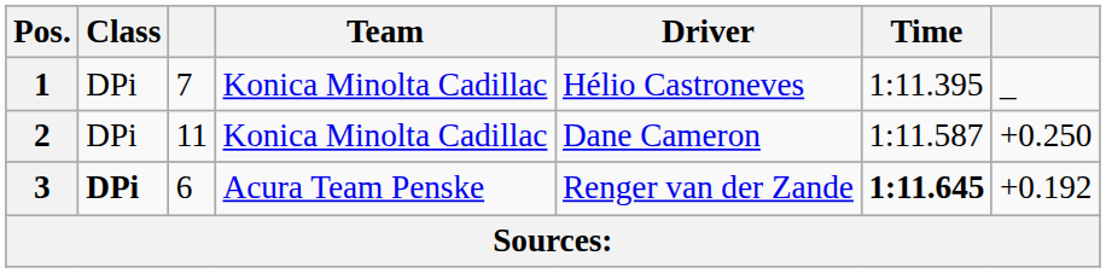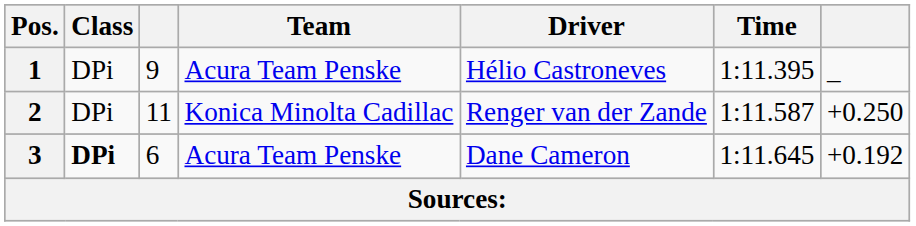1 | column 3: 7 -> 9
1 | Team: Konica Minolta Cadillac -> Acura Team Penske
2 | Driver: Dane Cameron -> Renger van der Zande
3 | Driver: Renger van der Zande -> Dane Cameron
3 | Time: bold -> normal
